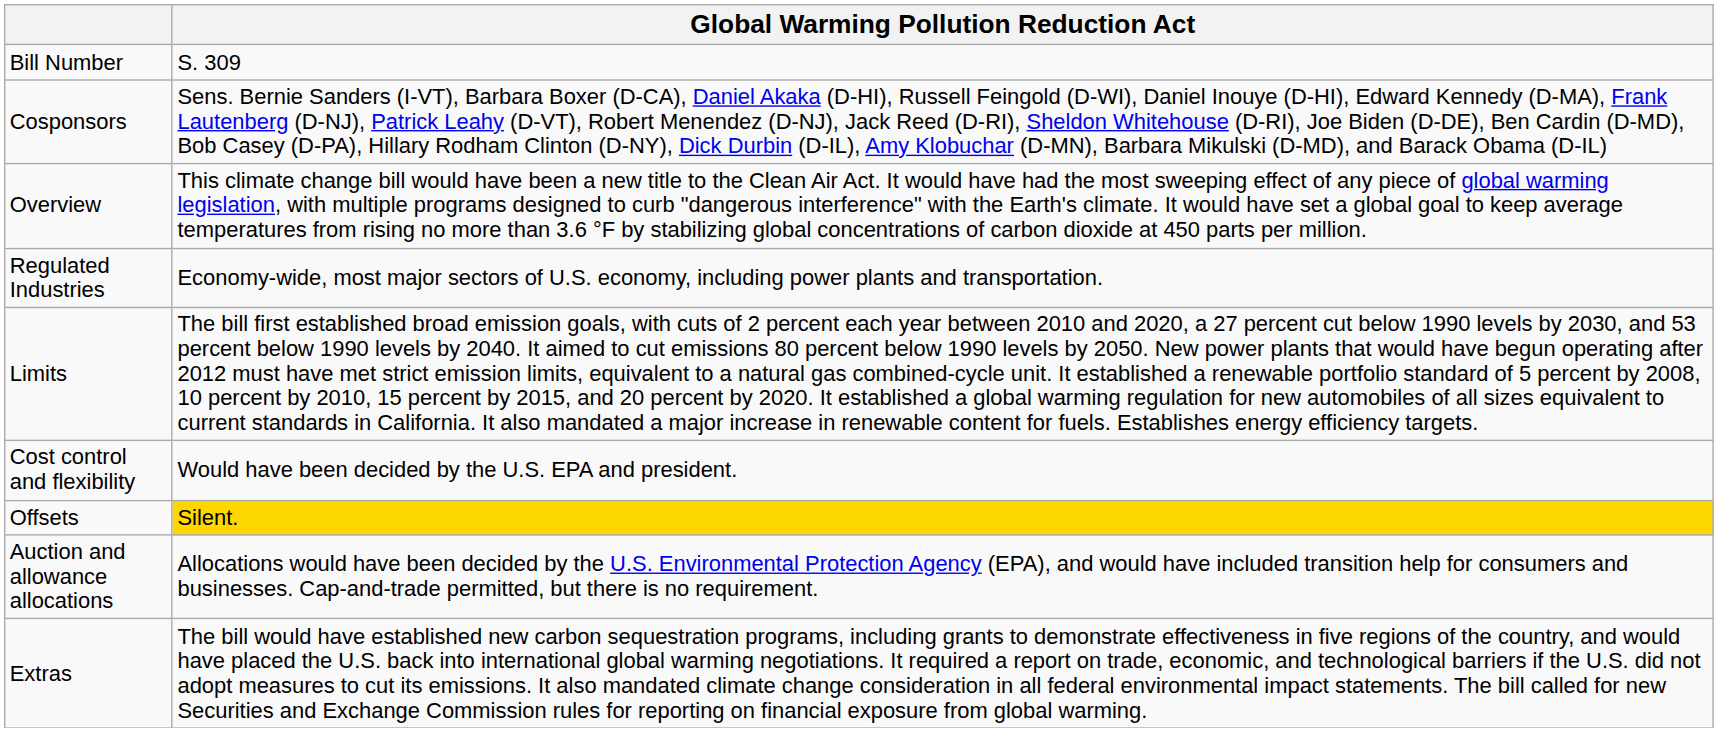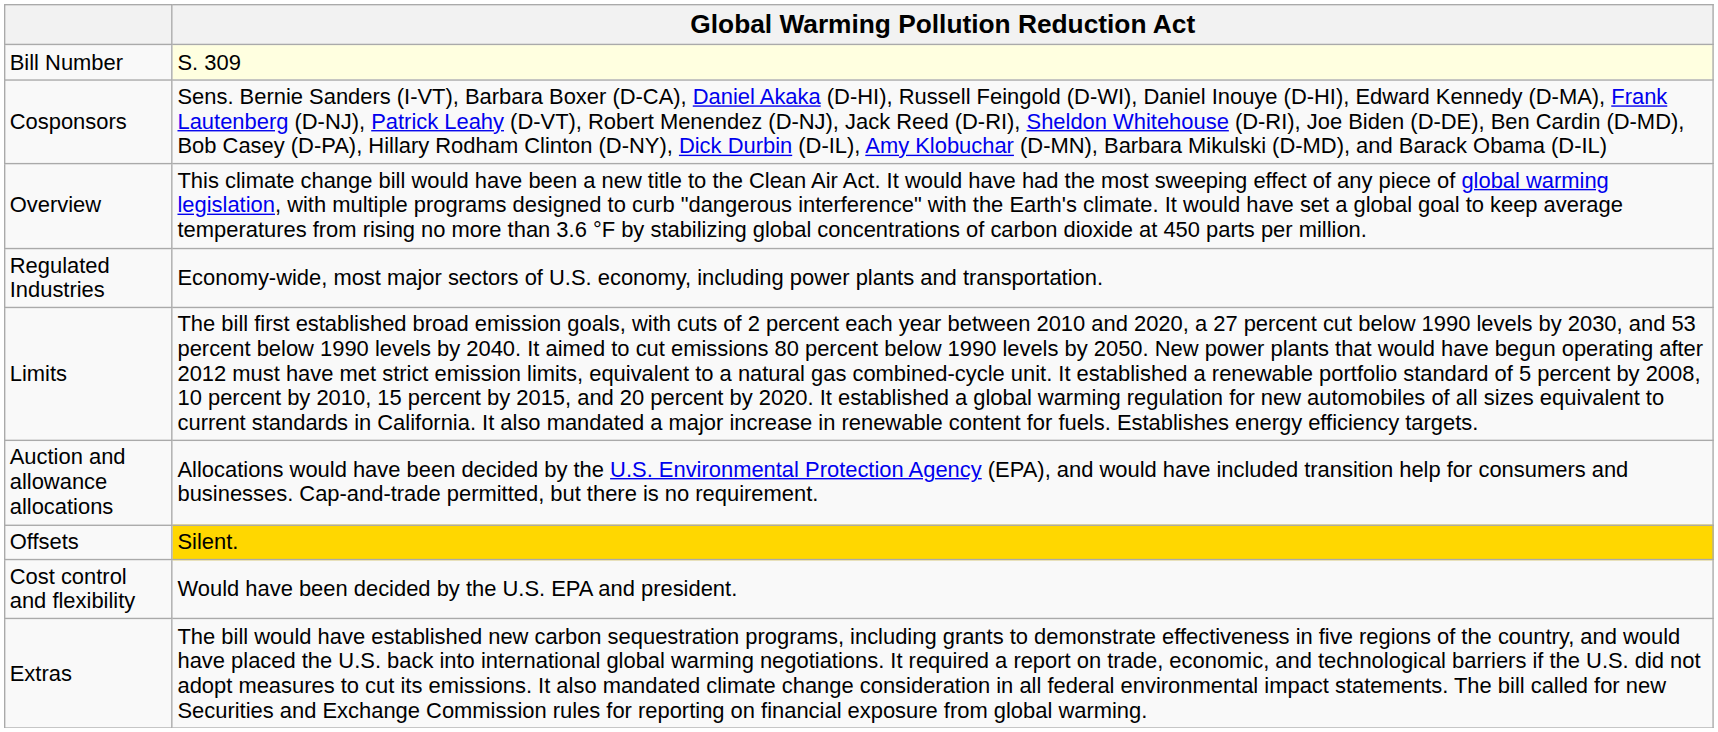Bill Number | Global Warming Pollution Reduction Act: no background -> lightyellow background
rows swapped: Auction and allowance allocations <-> Cost control and flexibility
